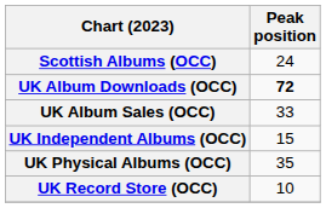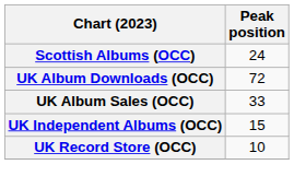UK Album Downloads (OCC) | Peak position: bold -> normal
- row: UK Physical Albums (OCC) | 35
